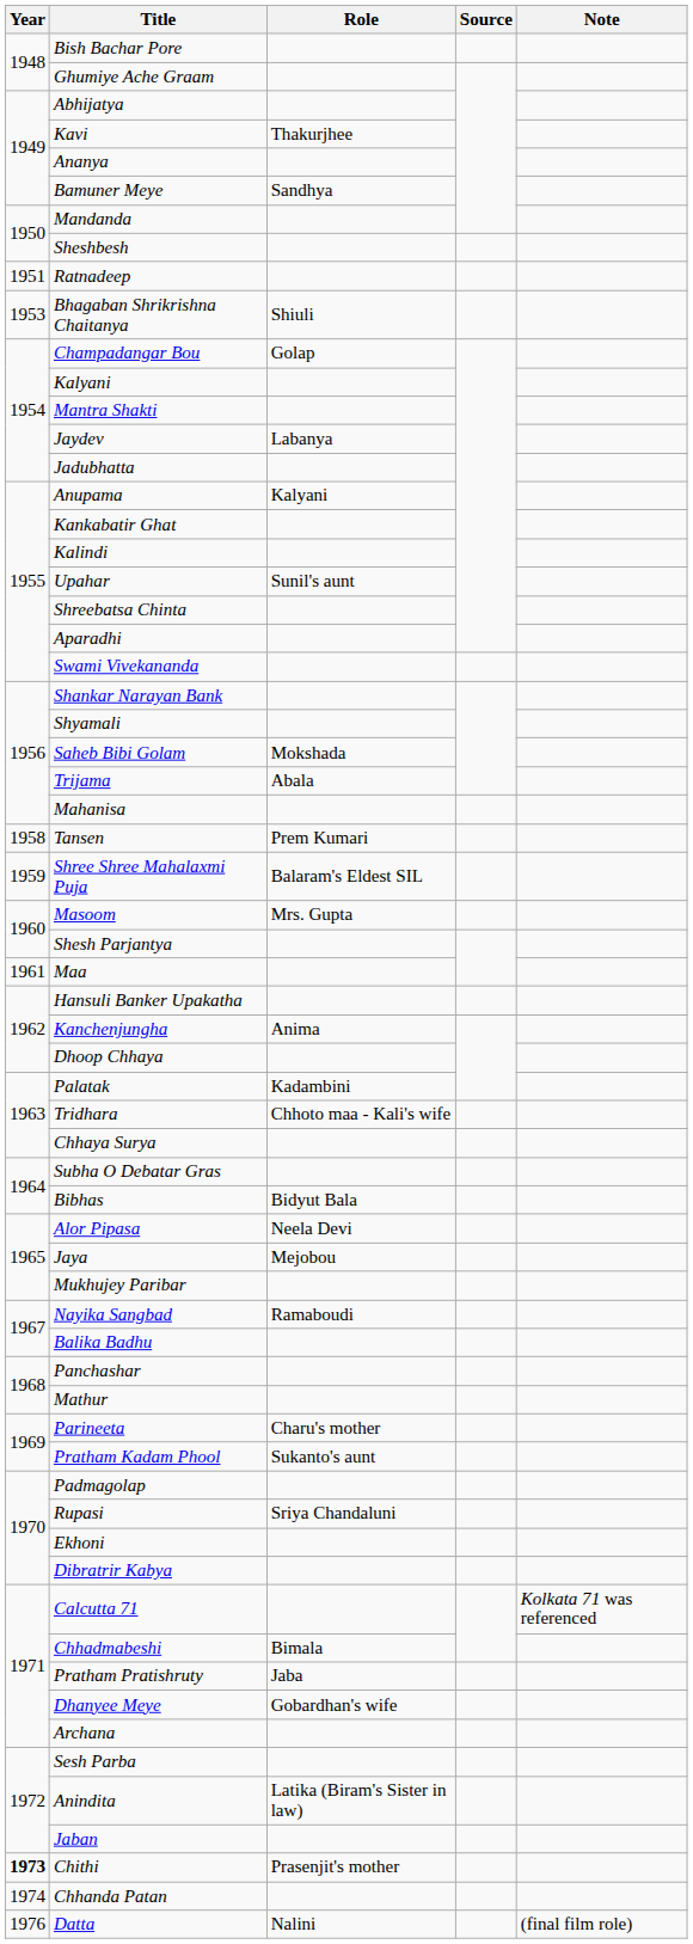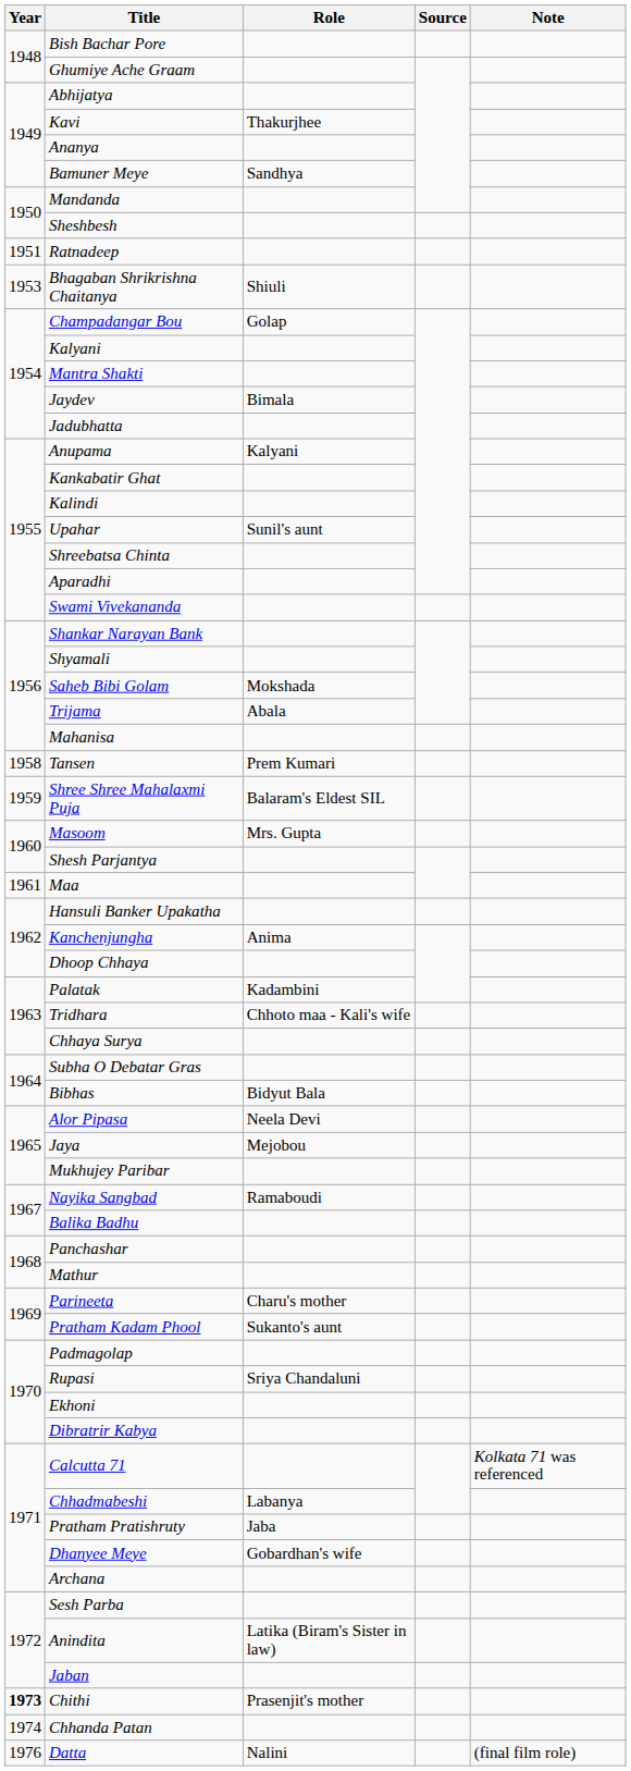Jaydev | Role: Labanya -> Bimala
Chhadmabeshi | Role: Bimala -> Labanya
